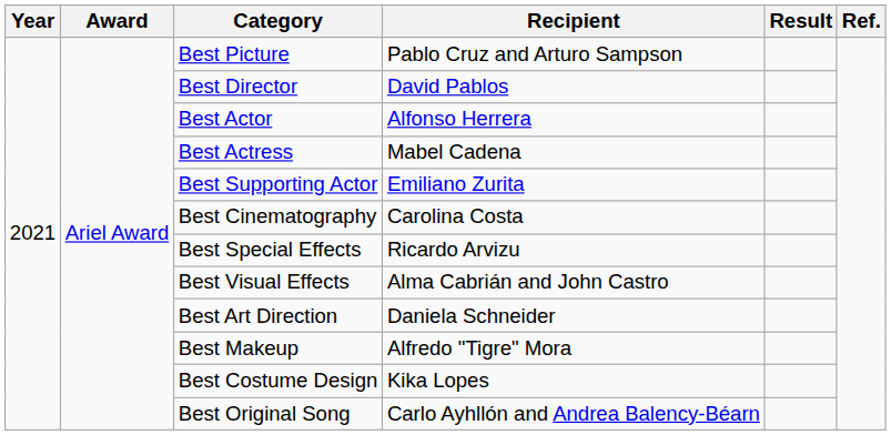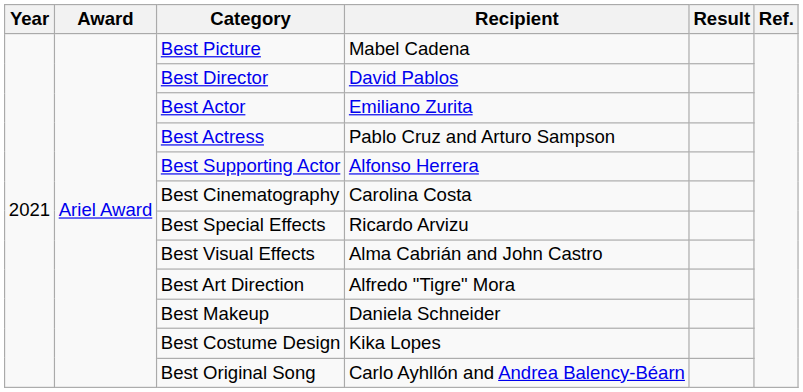Best Picture | Recipient: Pablo Cruz and Arturo Sampson -> Mabel Cadena
Best Actor | Recipient: Alfonso Herrera -> Emiliano Zurita
Best Actress | Recipient: Mabel Cadena -> Pablo Cruz and Arturo Sampson
Best Supporting Actor | Recipient: Emiliano Zurita -> Alfonso Herrera
Best Art Direction | Recipient: Daniela Schneider -> Alfredo "Tigre" Mora
Best Makeup | Recipient: Alfredo "Tigre" Mora -> Daniela Schneider
